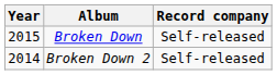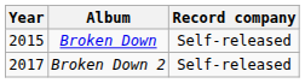Broken Down 2 | Year: 2014 -> 2017
